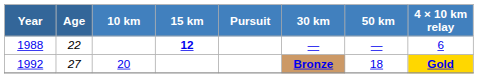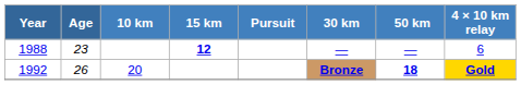1988 | Age: 22 -> 23
1992 | Age: 27 -> 26
1992 | 50 km: normal -> bold
